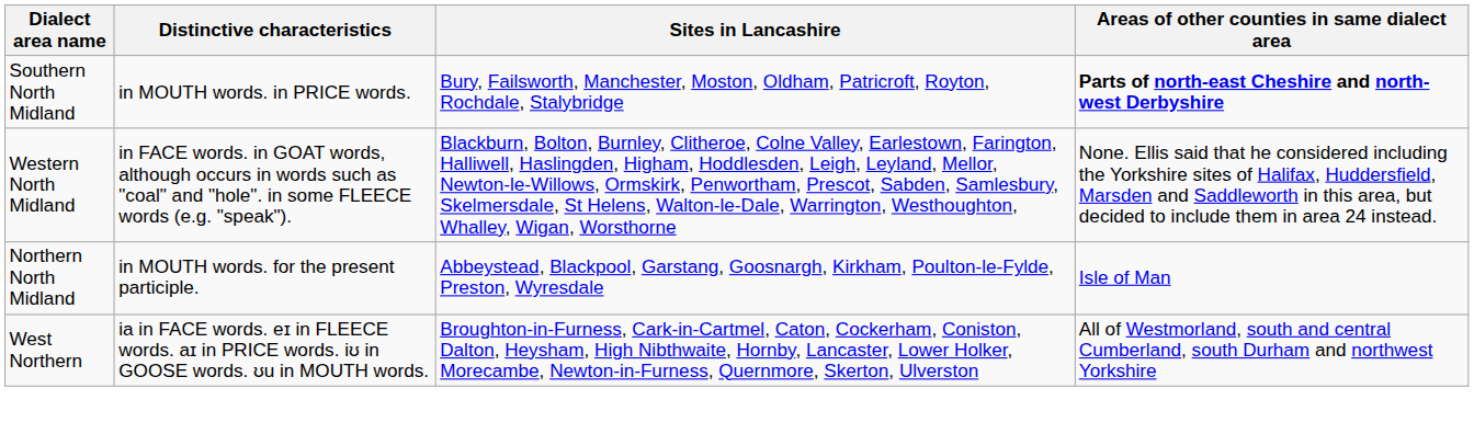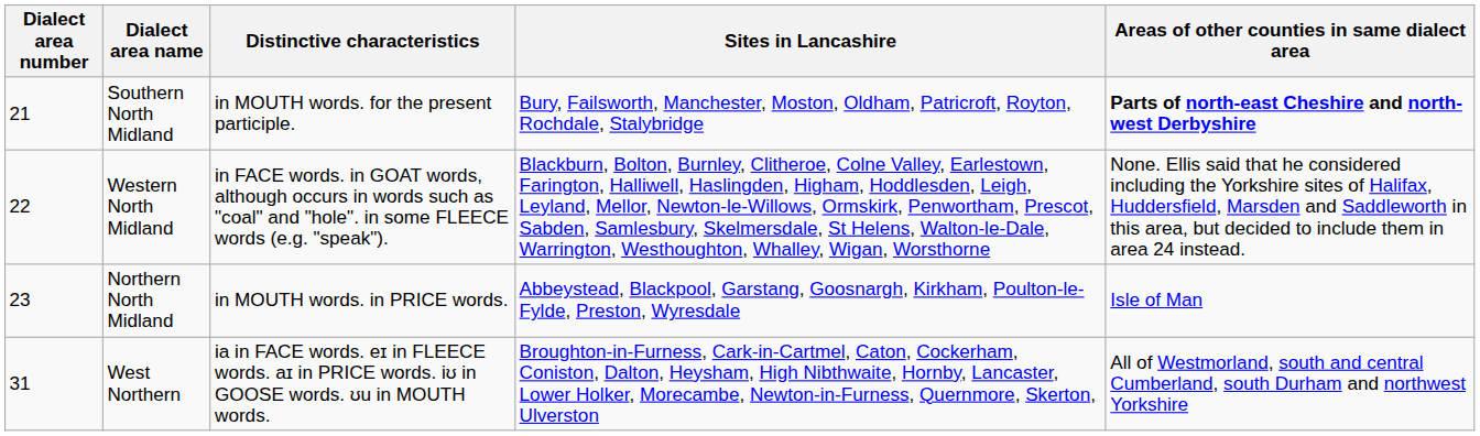+ column: Dialect area number | 21 | 22 | 23 | 31
Southern North Midland | Distinctive characteristics: in MOUTH words. in PRICE words. -> in MOUTH words. for the present participle.
Northern North Midland | Distinctive characteristics: in MOUTH words. for the present participle. -> in MOUTH words. in PRICE words.
